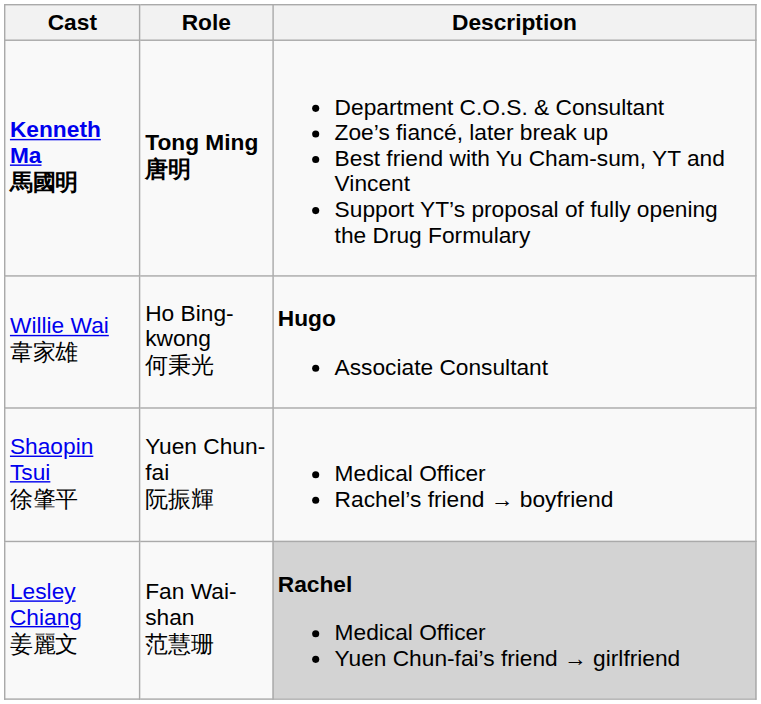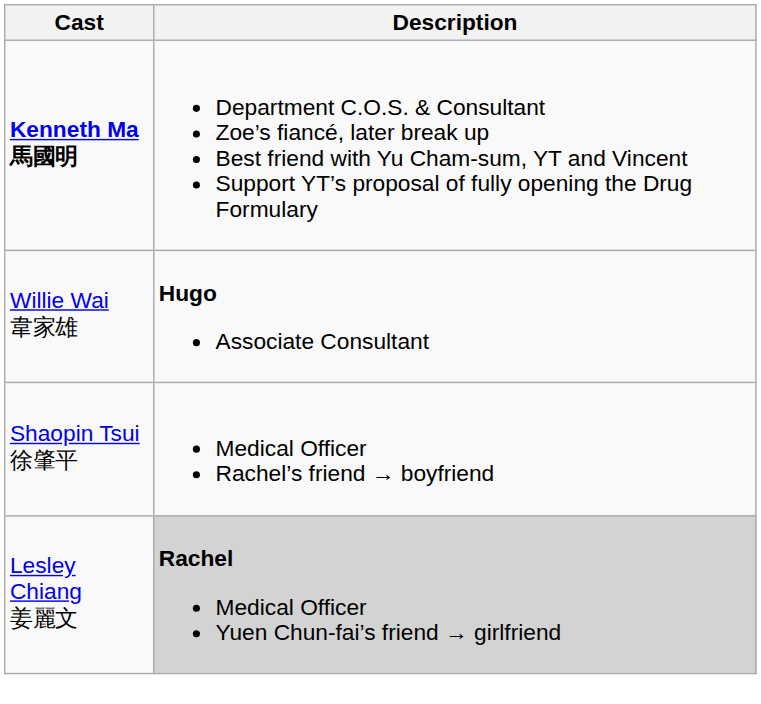- column: Role | Tong Ming 唐明 | Ho Bing-kwong 何秉光 | Yuen Chun-fai 阮振輝 | Fan Wai-shan 范慧珊
